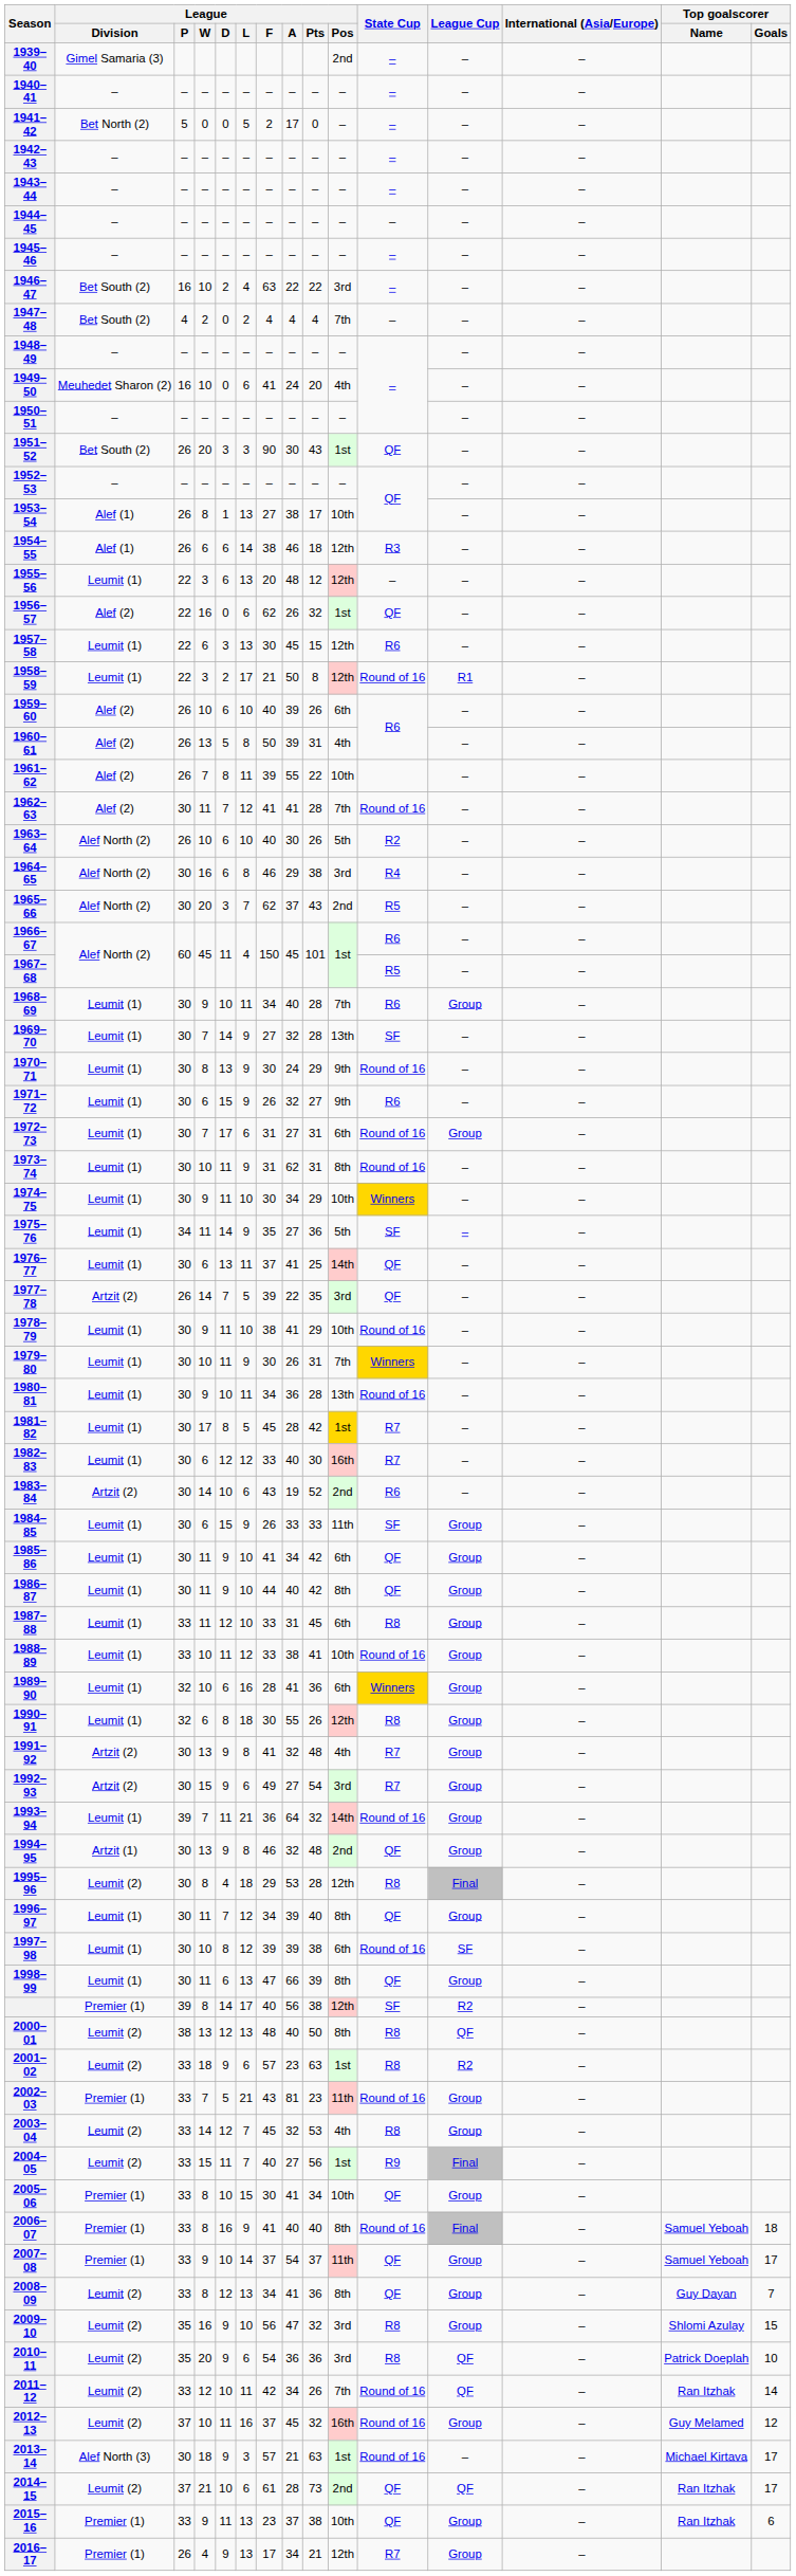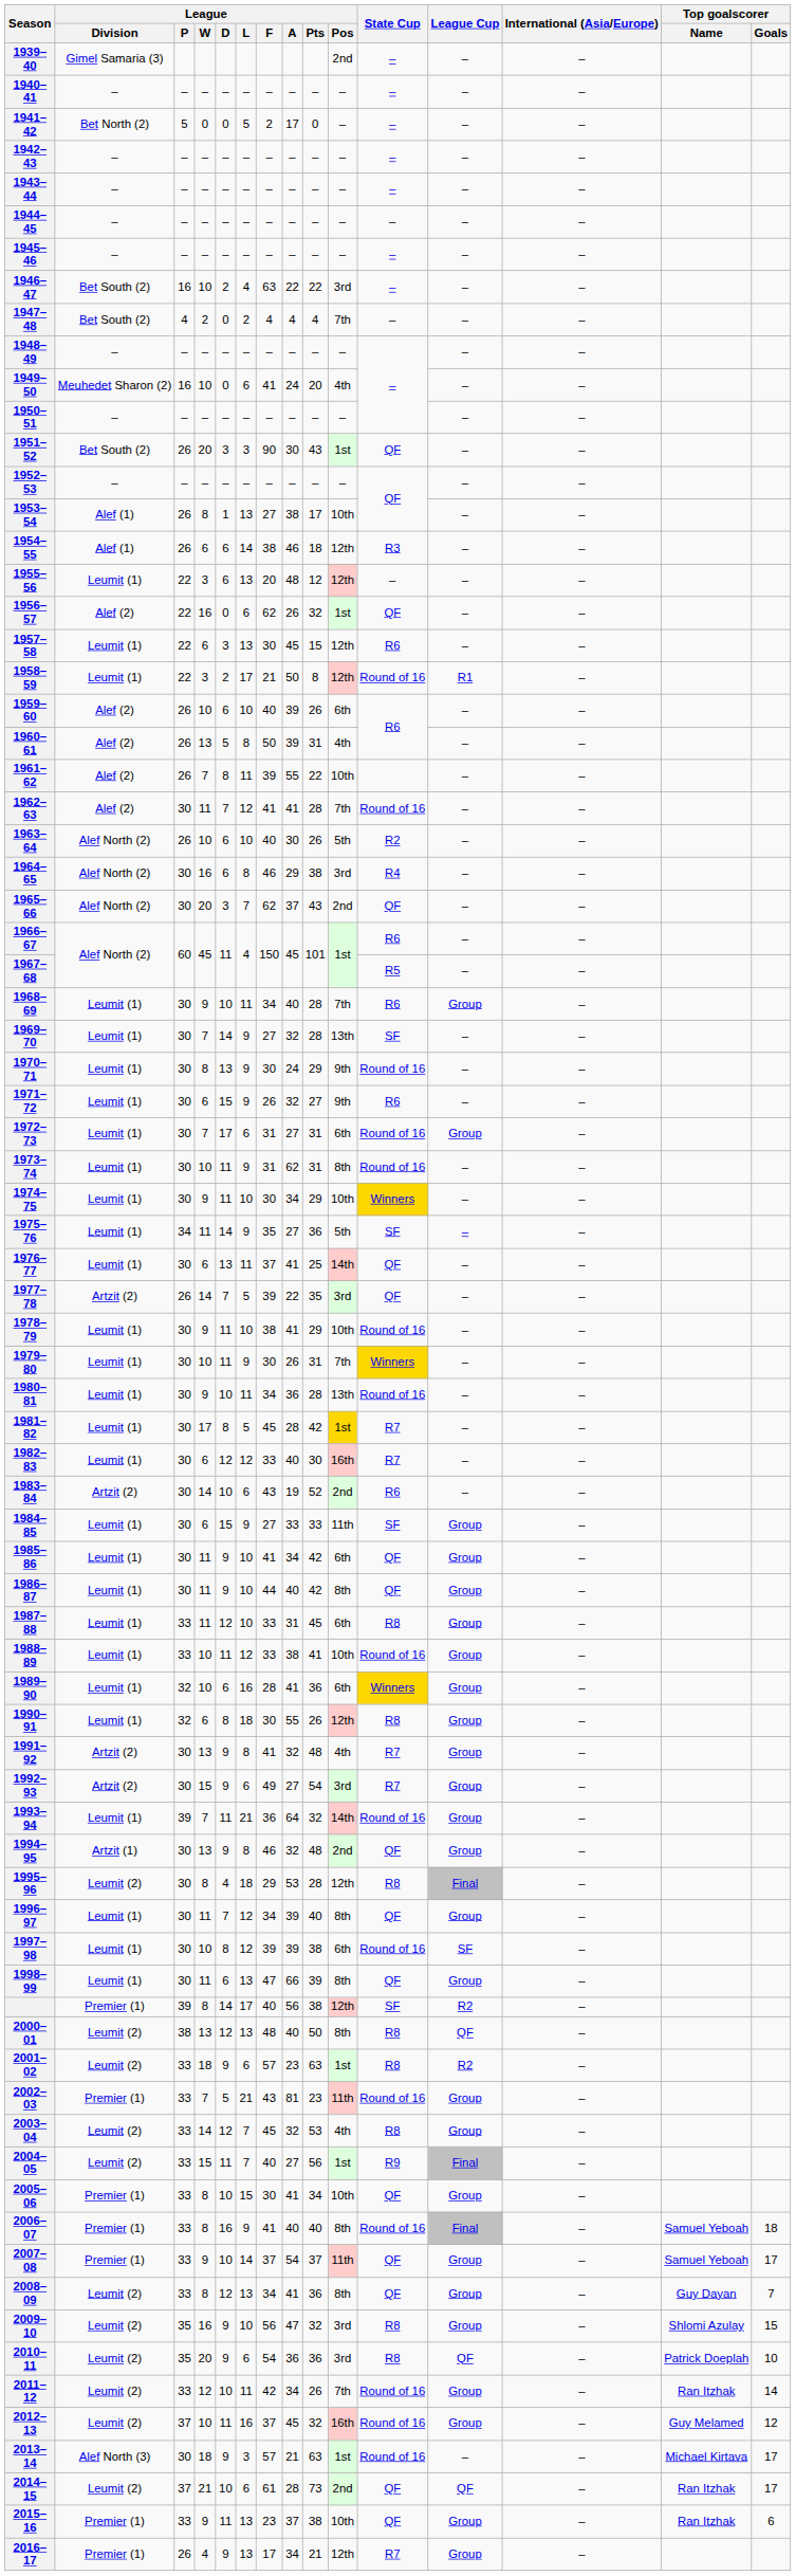1965–66 | State Cup: R5 -> QF
1984–85 | League / F: 26 -> 27
2011–12 | League Cup: QF -> Group
